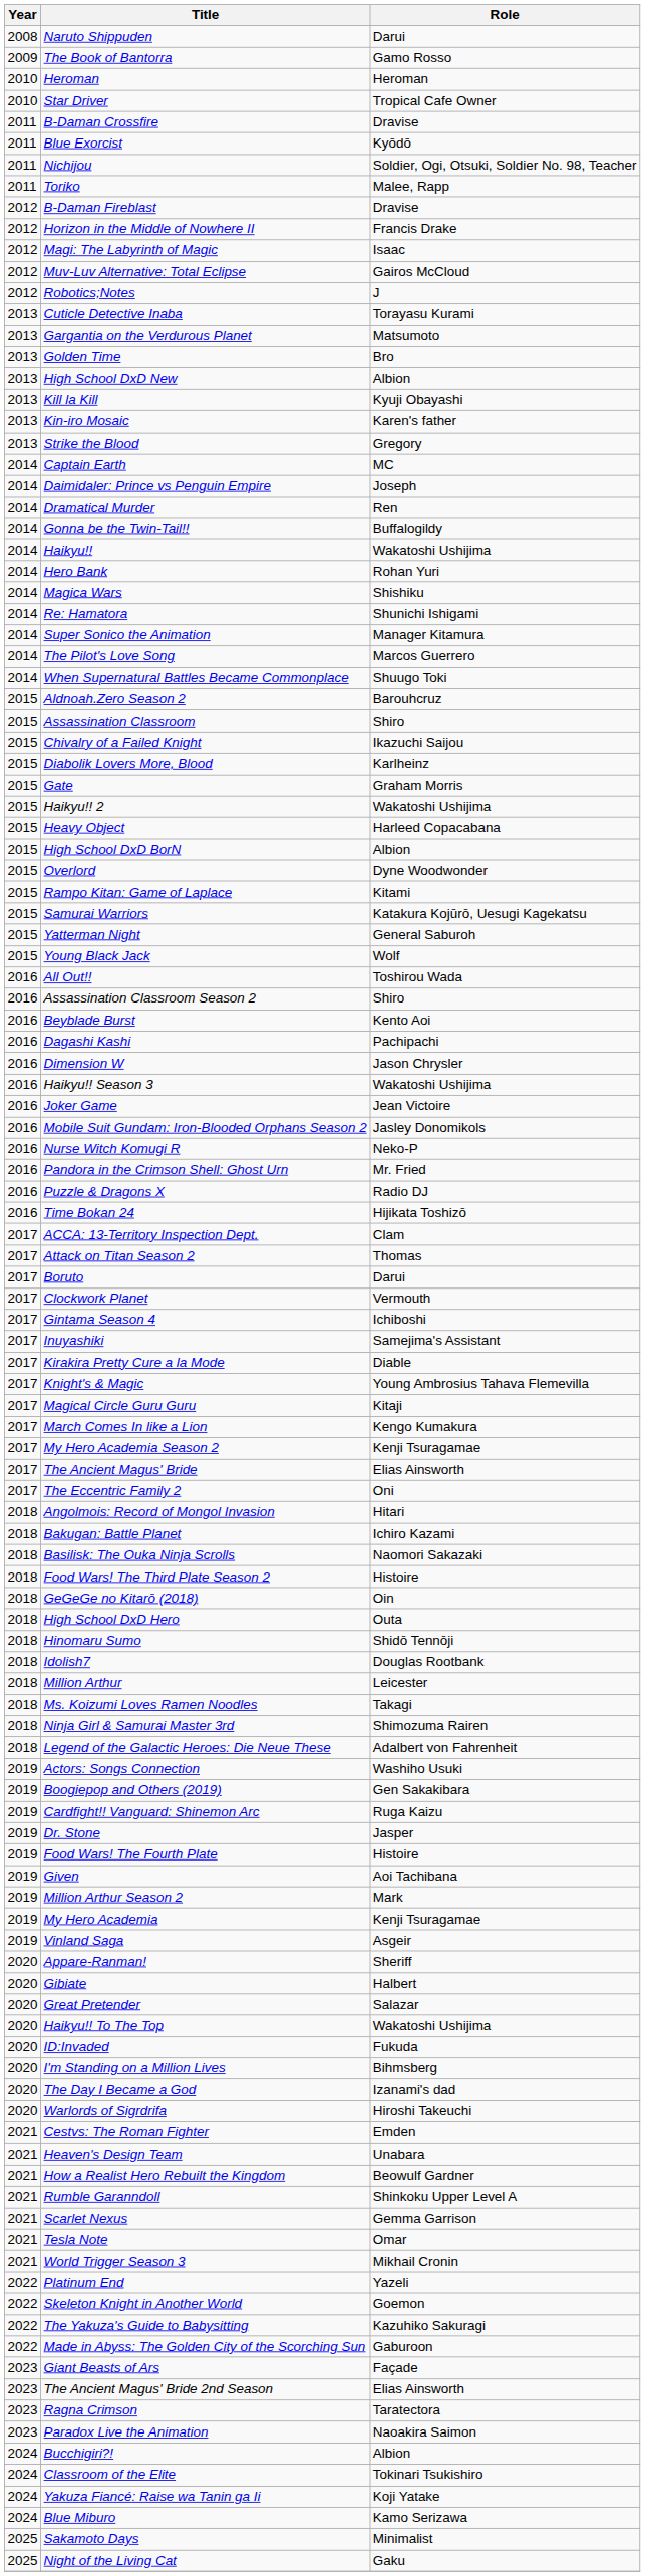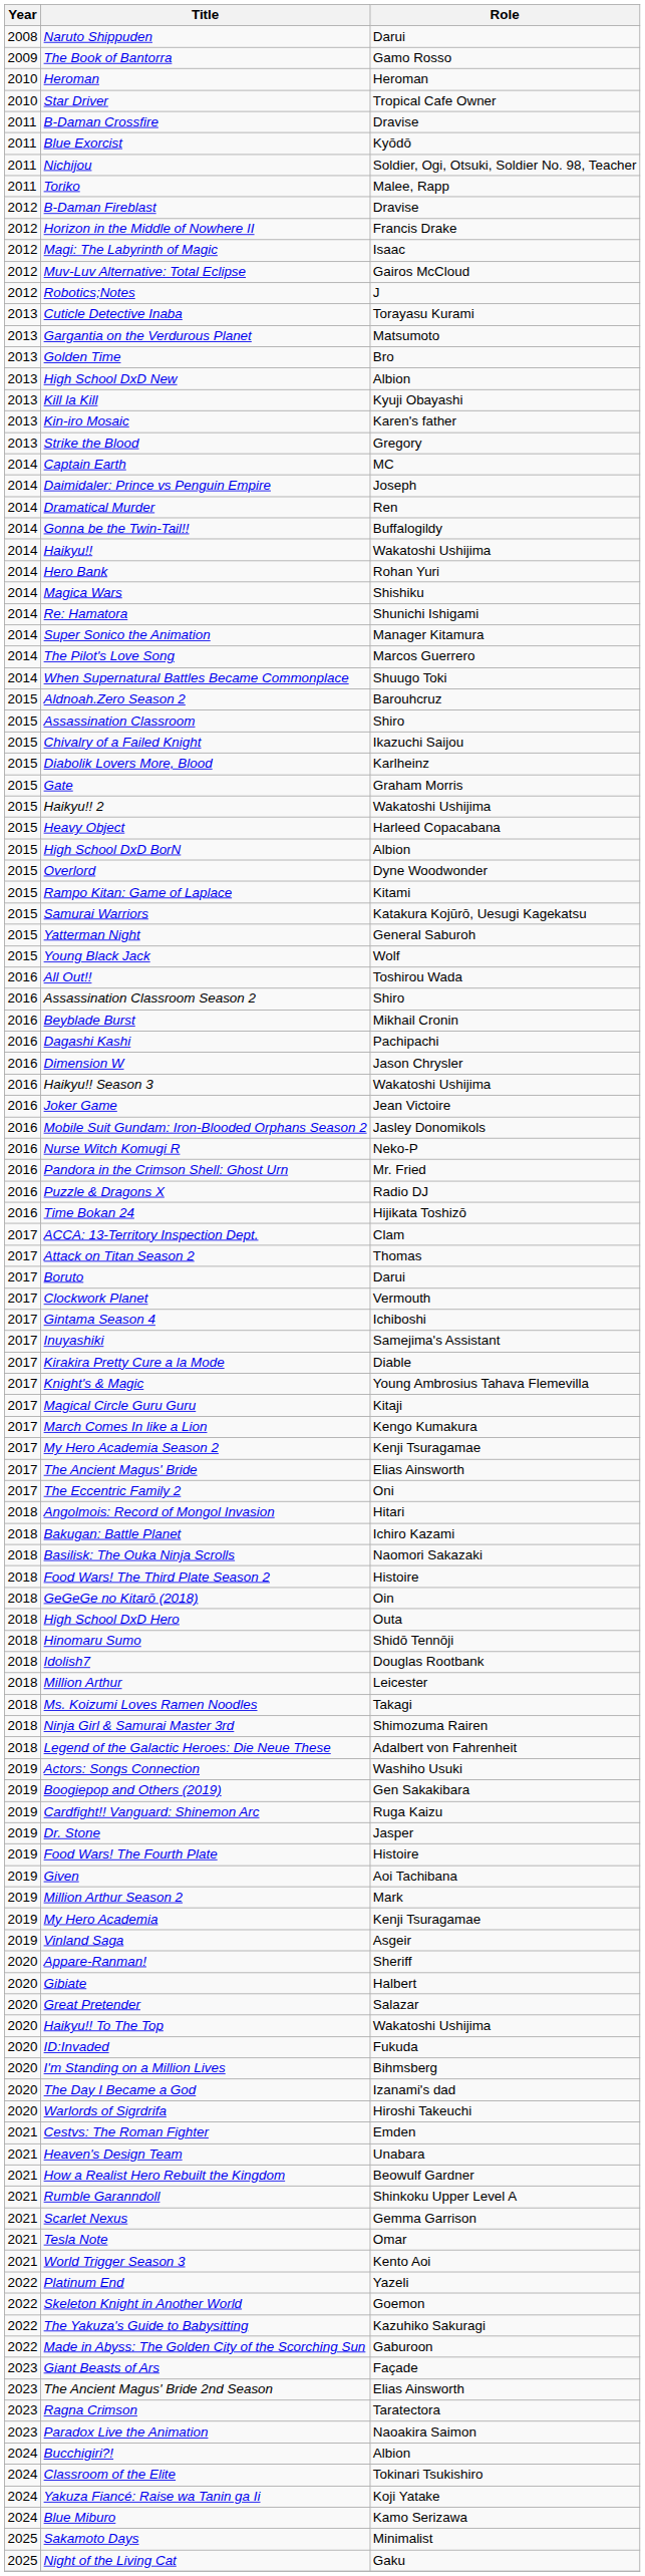Beyblade Burst | Role: Kento Aoi -> Mikhail Cronin
World Trigger Season 3 | Role: Mikhail Cronin -> Kento Aoi
